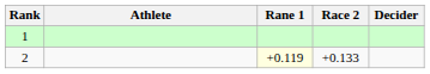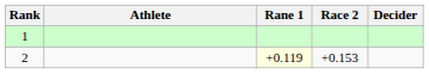2 | Race 2: +0.133 -> +0.153
